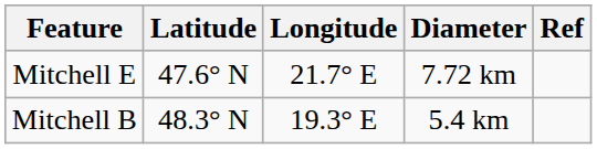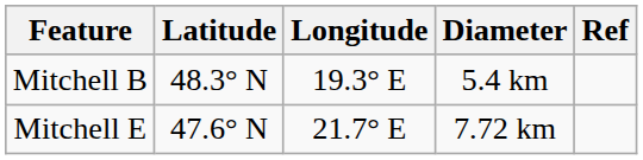rows swapped: Mitchell B <-> Mitchell E
